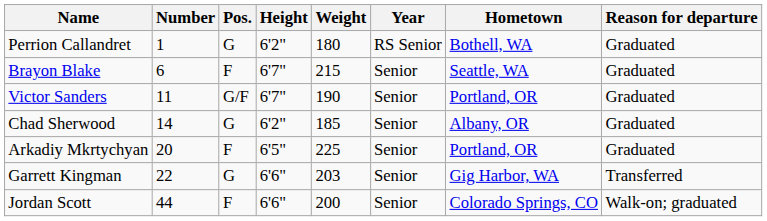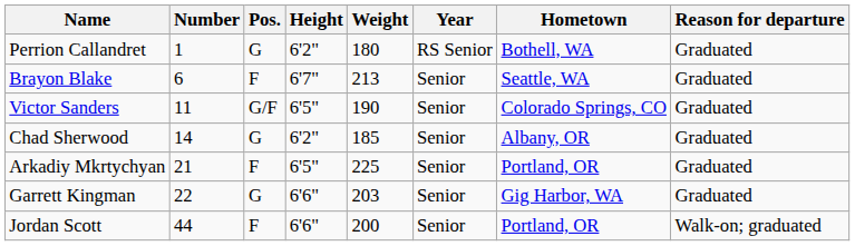Brayon Blake | Weight: 215 -> 213
Victor Sanders | Height: 6'7" -> 6'5"
Victor Sanders | Hometown: Portland, OR -> Colorado Springs, CO
Arkadiy Mkrtychyan | Number: 20 -> 21
Garrett Kingman | Reason for departure: Transferred -> Graduated
Jordan Scott | Hometown: Colorado Springs, CO -> Portland, OR
